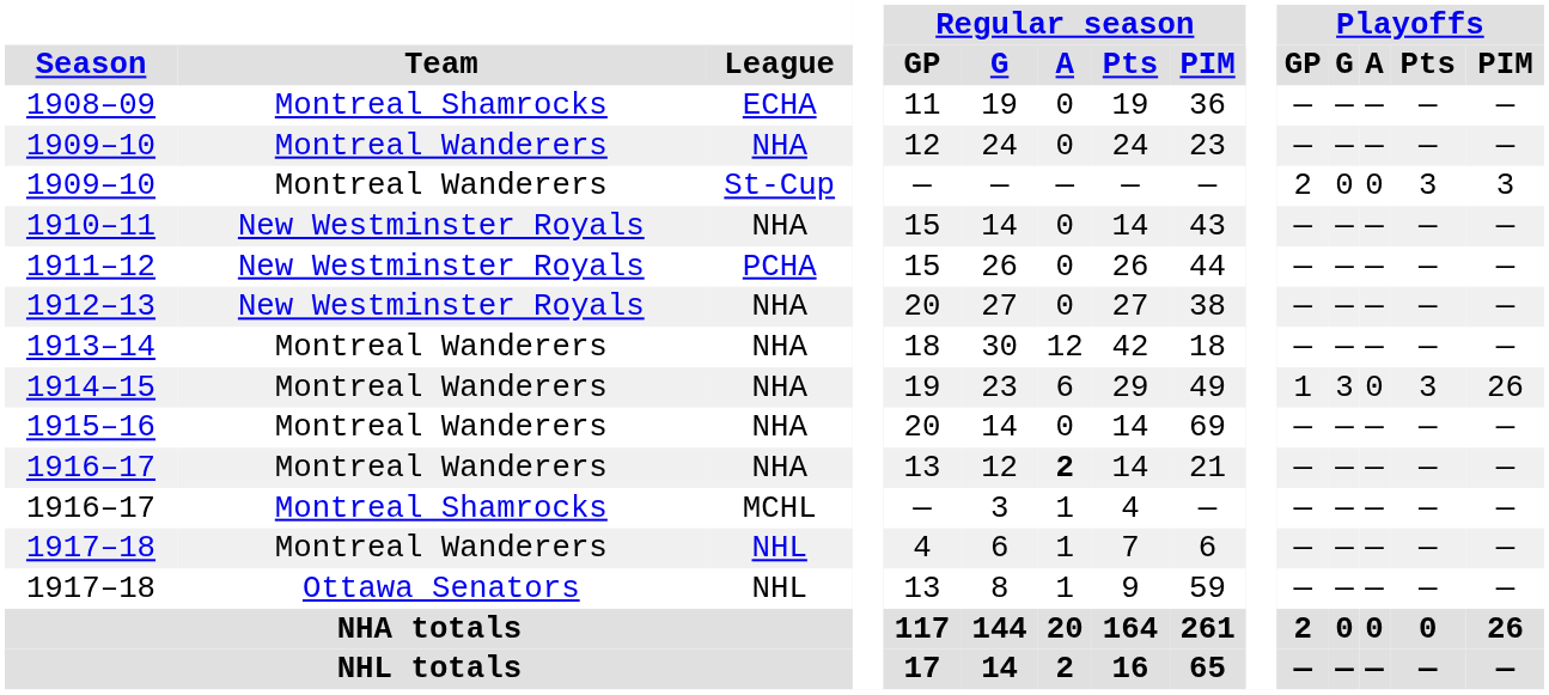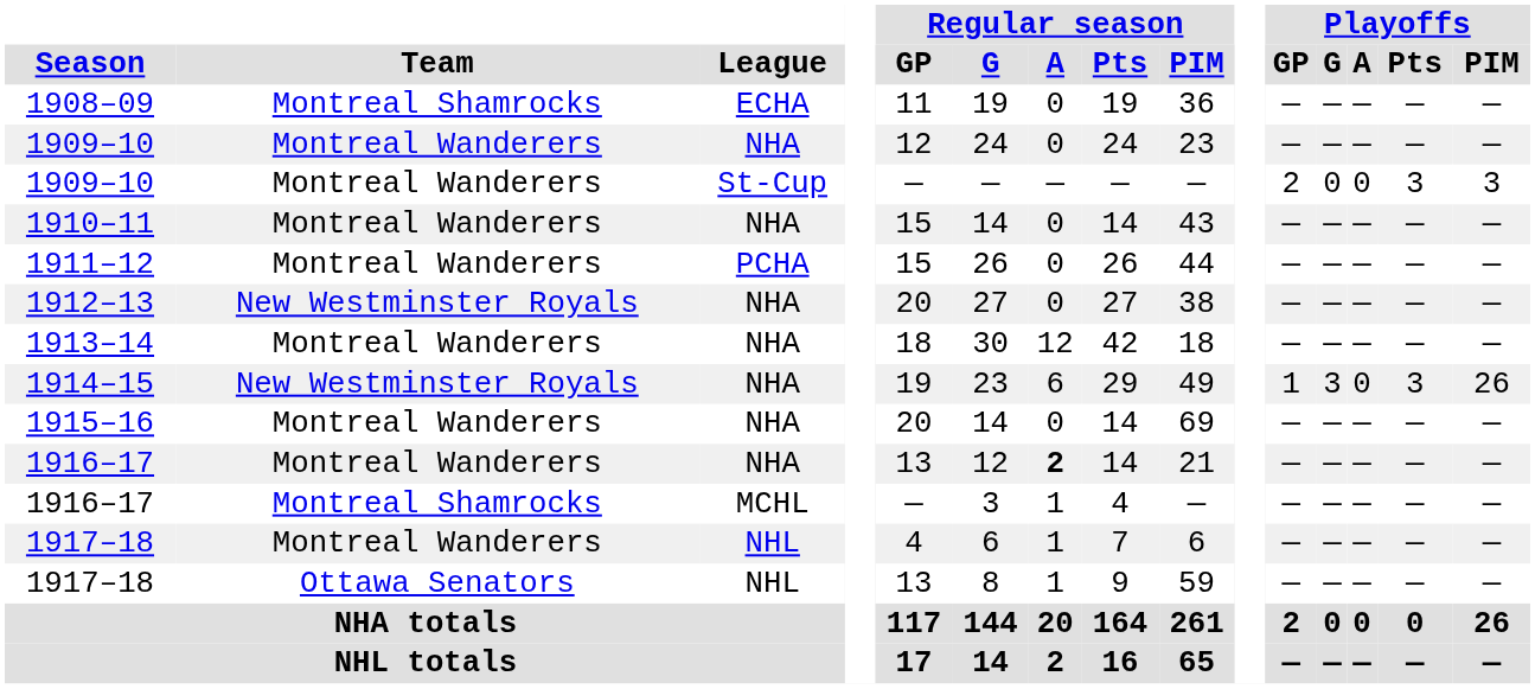1910–11 | Team: New Westminster Royals -> Montreal Wanderers
1911–12 | Team: New Westminster Royals -> Montreal Wanderers
1914–15 | Team: Montreal Wanderers -> New Westminster Royals
